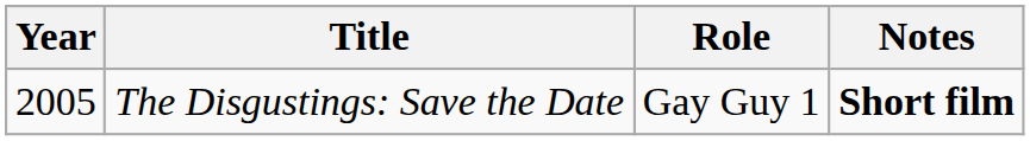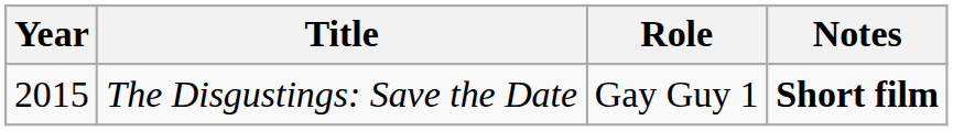The Disgustings: Save the Date | Year: 2005 -> 2015
